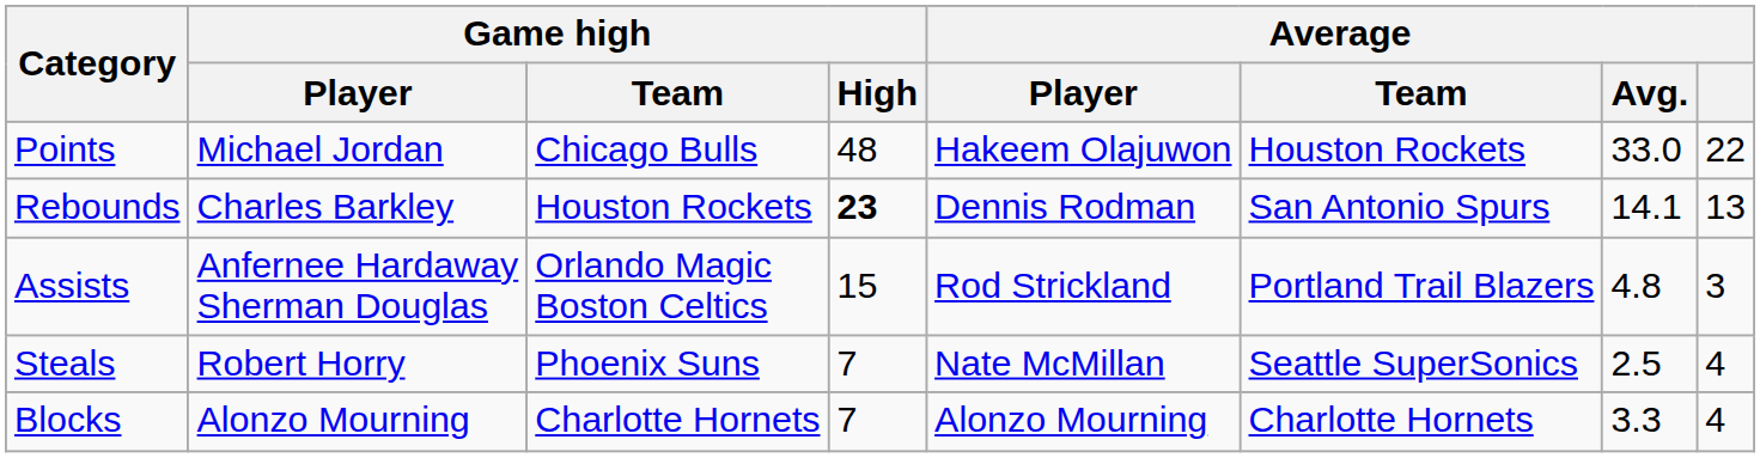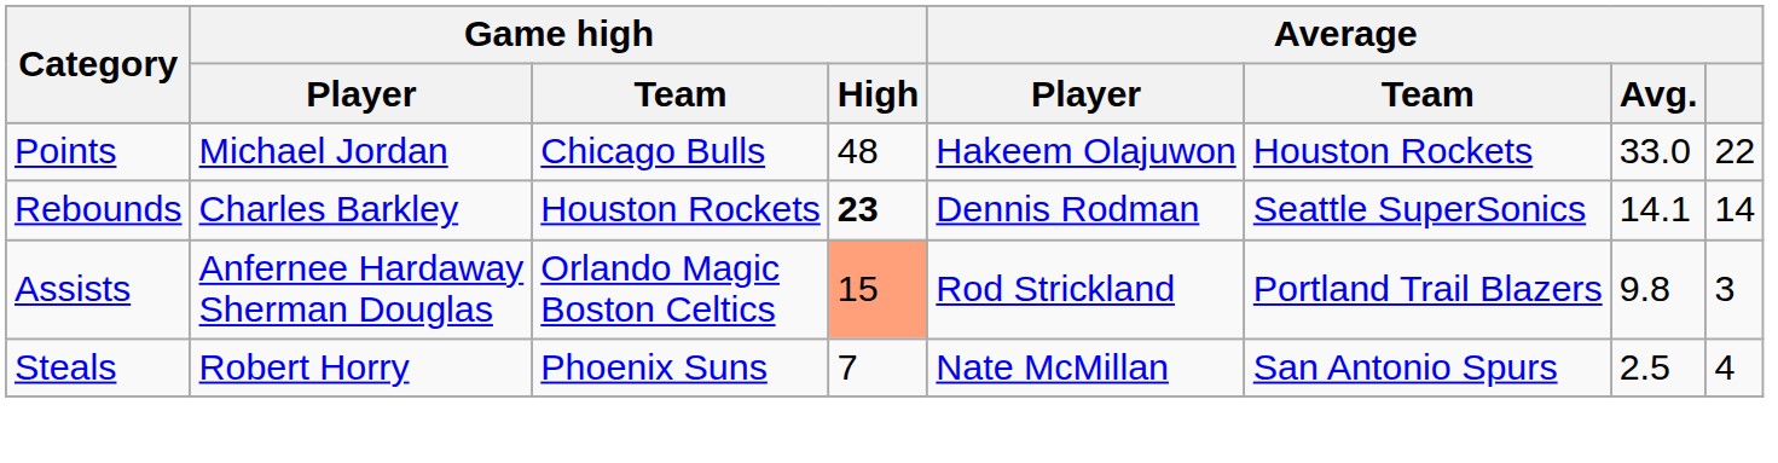Rebounds | Average / Team: San Antonio Spurs -> Seattle SuperSonics
Rebounds | Average: 13 -> 14
Assists | Game high / High: no background -> lightsalmon background
Assists | Average / Avg.: 4.8 -> 9.8
Steals | Average / Team: Seattle SuperSonics -> San Antonio Spurs
- row: Blocks | Alonzo Mourning | Charlotte Hornets | 7 | Alonzo Mourning | Charlotte Hornets | 3.3 | 4
